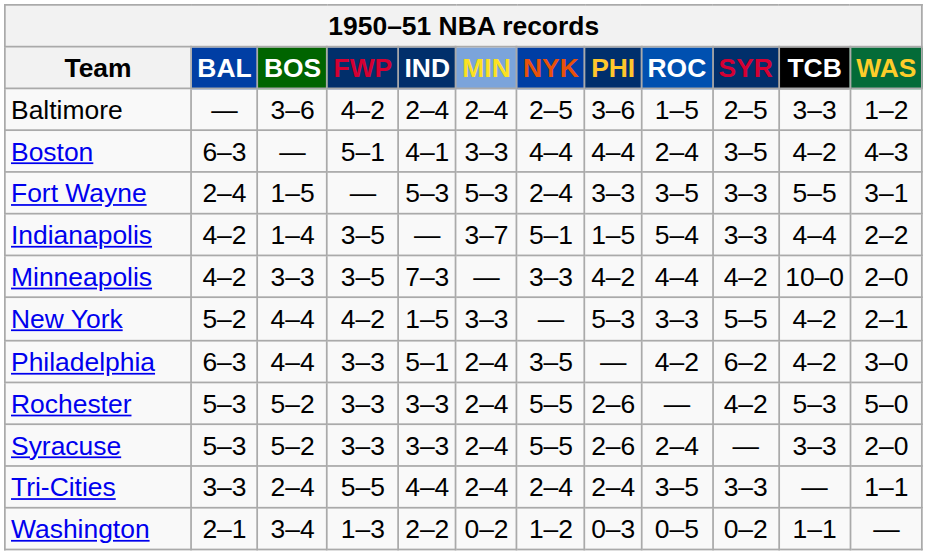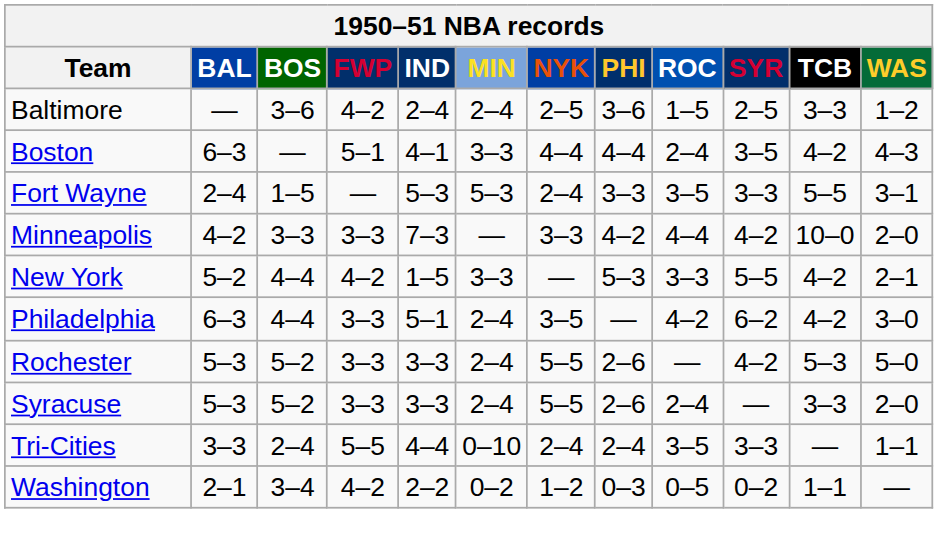- row: Indianapolis | 4–2 | 1–4 | 3–5 | — | 3–7 | 5–1 | 1–5 | 5–4 | 3–3 | 4–4 | 2–2
Minneapolis | FWP: 3–5 -> 3–3
Tri-Cities | MIN: 2–4 -> 0–10
Washington | FWP: 1–3 -> 4–2
